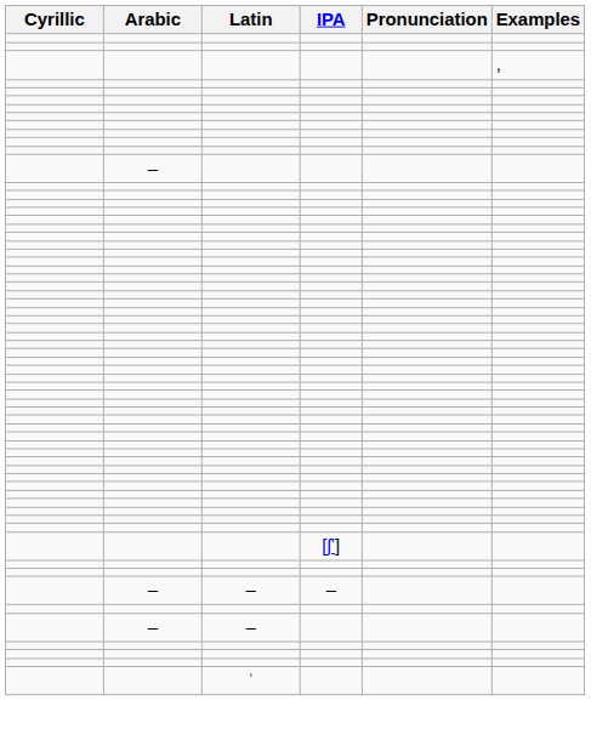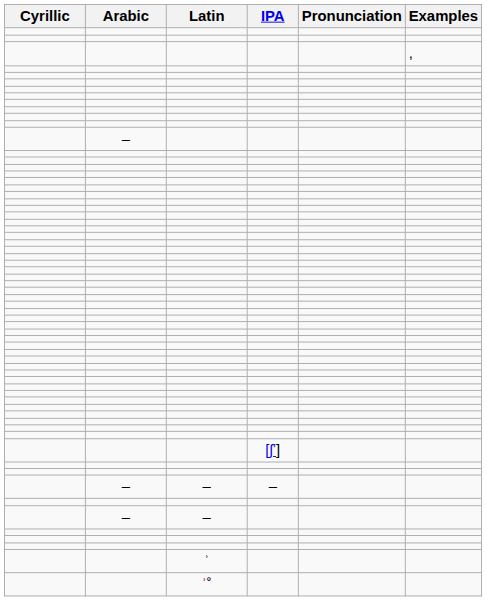+ row: ʾ˚
